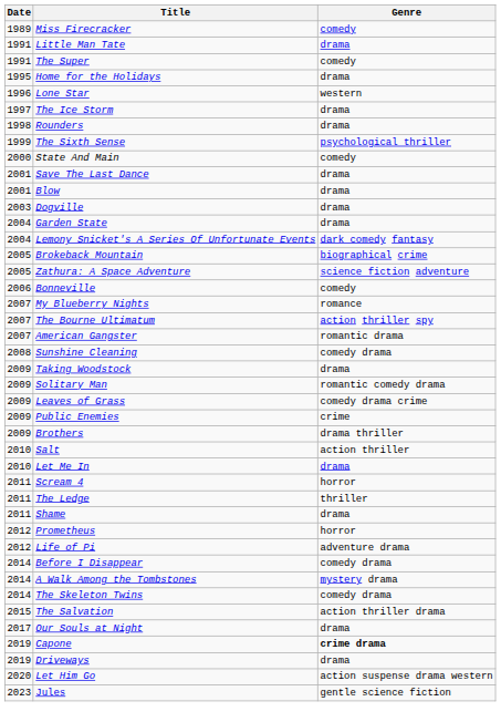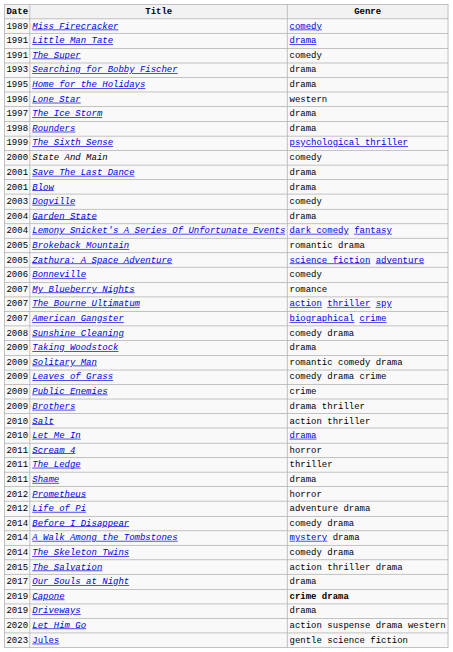+ row: 1993 | Searching for Bobby Fischer | drama
Dogville | Genre: drama -> comedy
Brokeback Mountain | Genre: biographical crime -> romantic drama
American Gangster | Genre: romantic drama -> biographical crime
